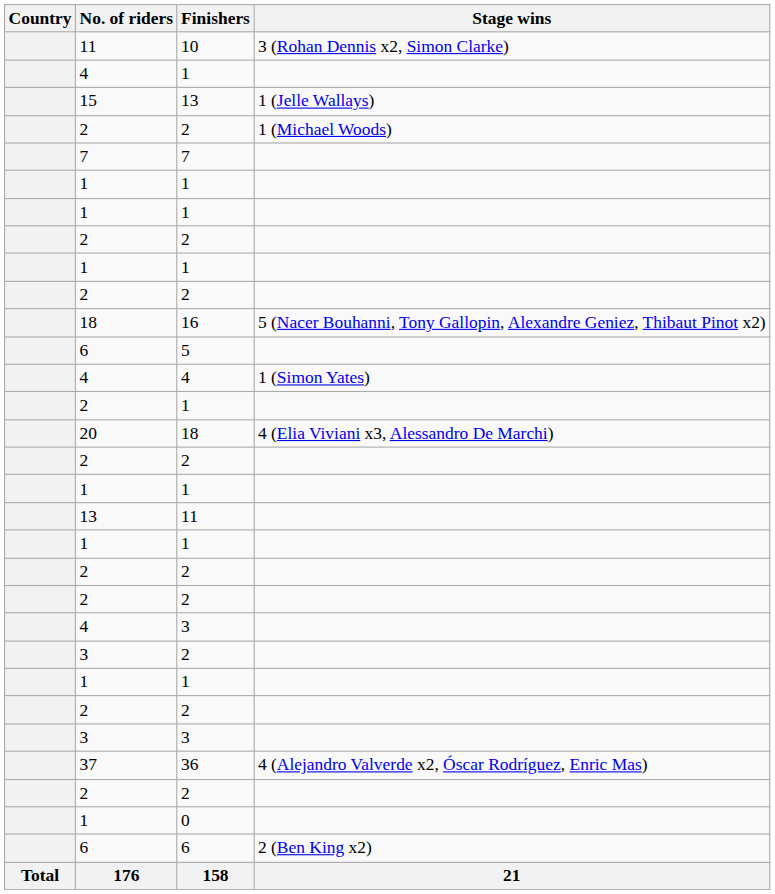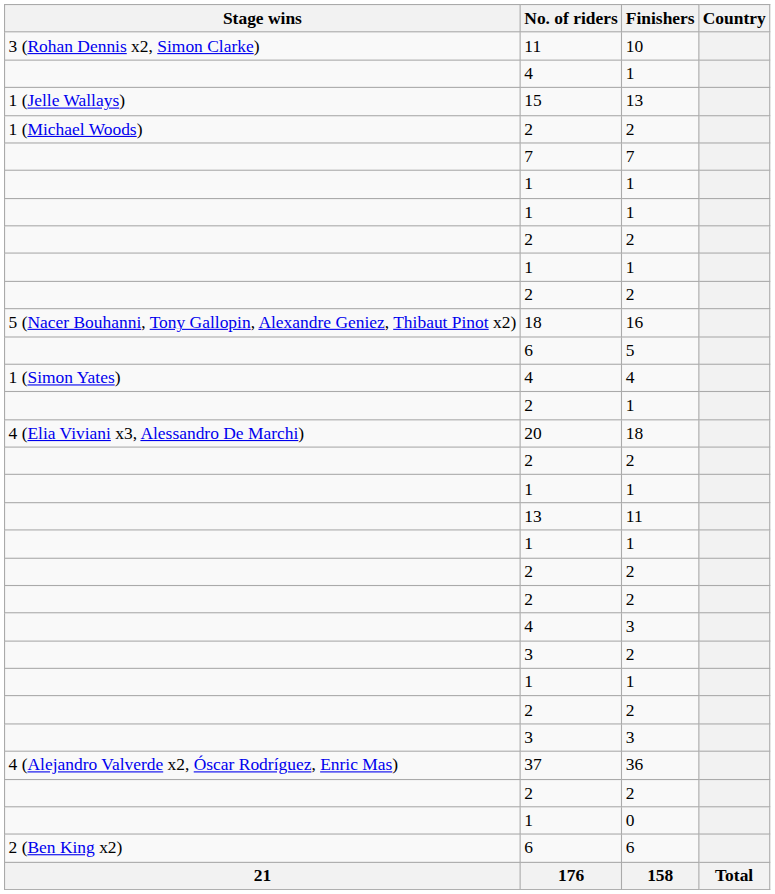columns swapped: Country <-> Stage wins
